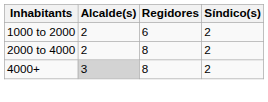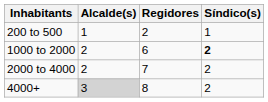+ row: 200 to 500 | 1 | 2 | 1
1000 to 2000 | Síndico(s): normal -> bold
2000 to 4000 | Regidores: 8 -> 7
